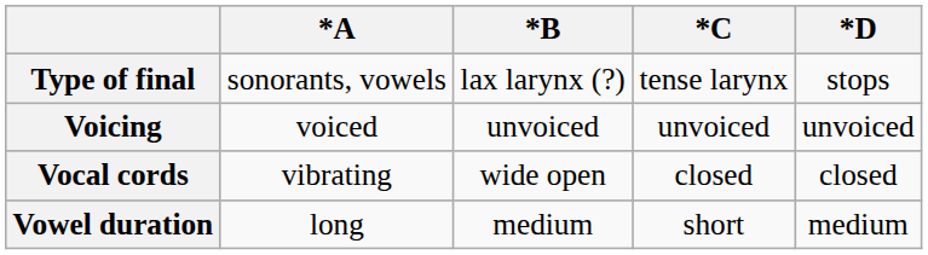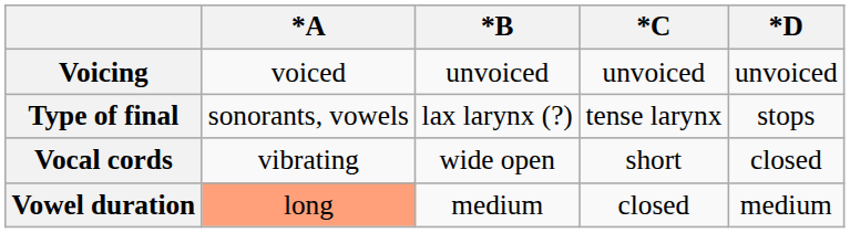rows swapped: Type of final <-> Voicing
Vocal cords | *C: closed -> short
Vowel duration | *A: no background -> lightsalmon background
Vowel duration | *C: short -> closed
